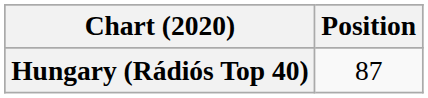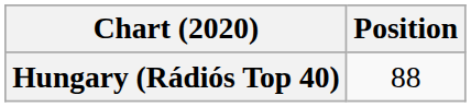Hungary (Rádiós Top 40) | Position: 87 -> 88
